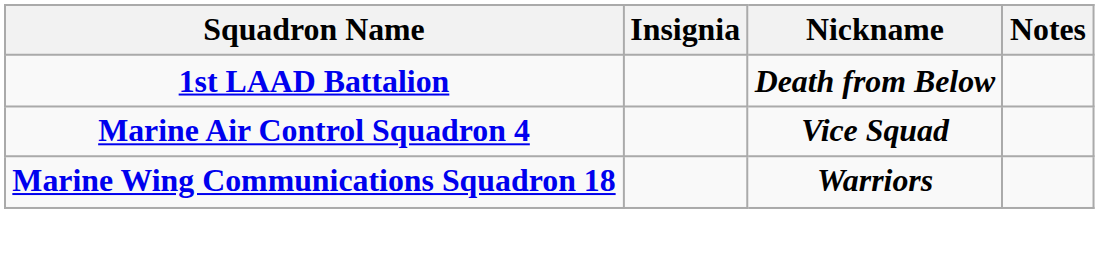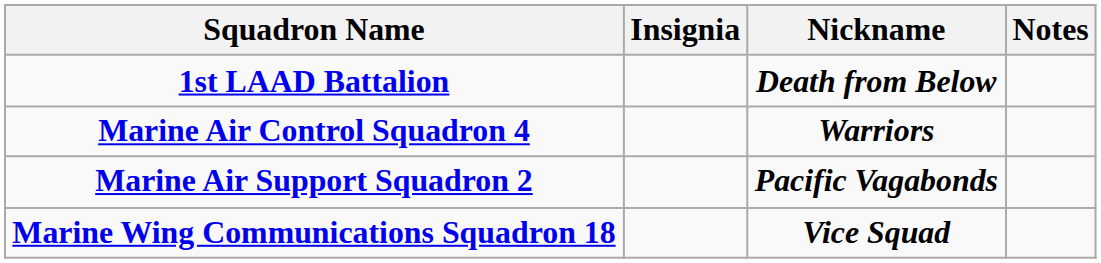Marine Air Control Squadron 4 | Nickname: Vice Squad -> Warriors
+ row: Marine Air Support Squadron 2 | Pacific Vagabonds
Marine Wing Communications Squadron 18 | Nickname: Warriors -> Vice Squad
